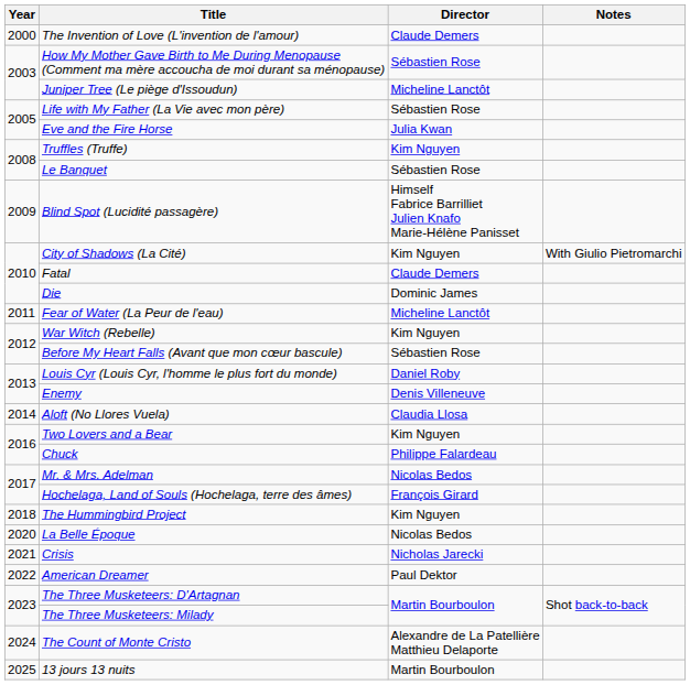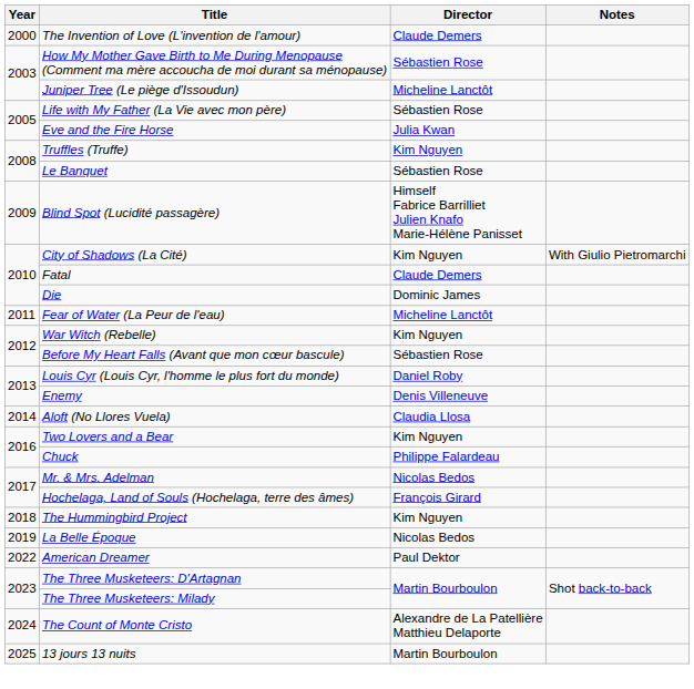La Belle Époque | Year: 2020 -> 2019
- row: 2021 | Crisis | Nicholas Jarecki
